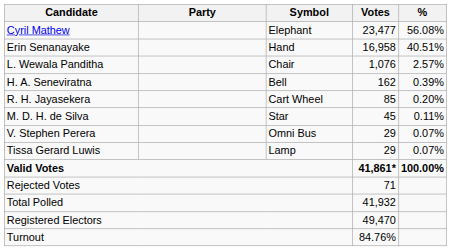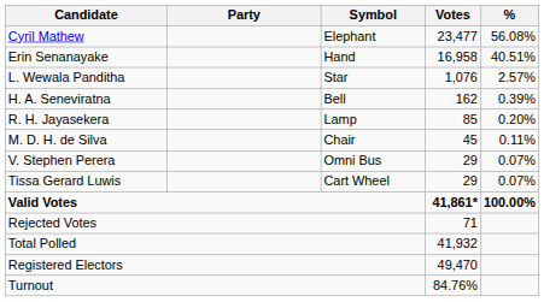L. Wewala Panditha | Symbol: Chair -> Star
R. H. Jayasekera | Symbol: Cart Wheel -> Lamp
M. D. H. de Silva | Symbol: Star -> Chair
Tissa Gerard Luwis | Symbol: Lamp -> Cart Wheel
